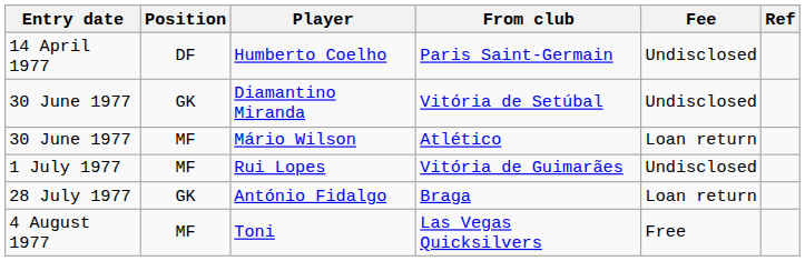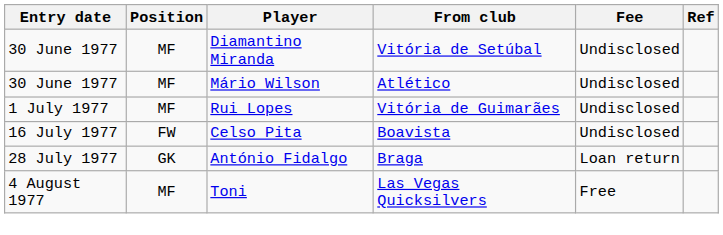- row: 14 April 1977 | DF | Humberto Coelho | Paris Saint-Germain | Undisclosed
Diamantino Miranda | Position: GK -> MF
Mário Wilson | Fee: Loan return -> Undisclosed
+ row: 16 July 1977 | FW | Celso Pita | Boavista | Undisclosed
